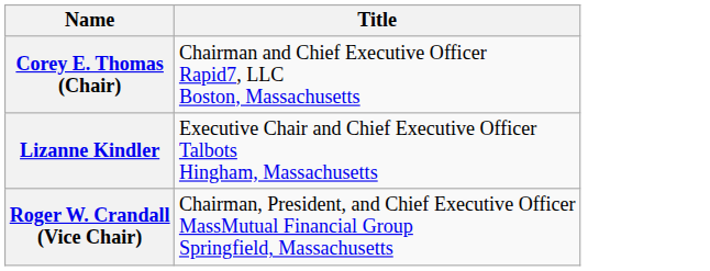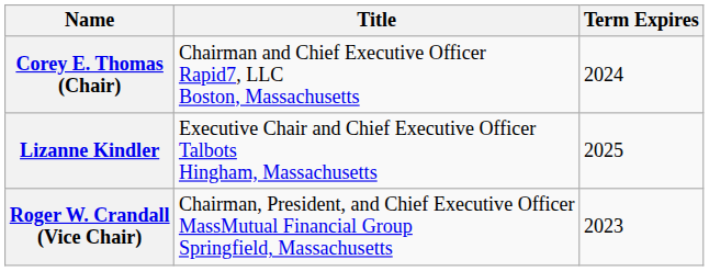+ column: Term Expires | 2024 | 2025 | 2023
